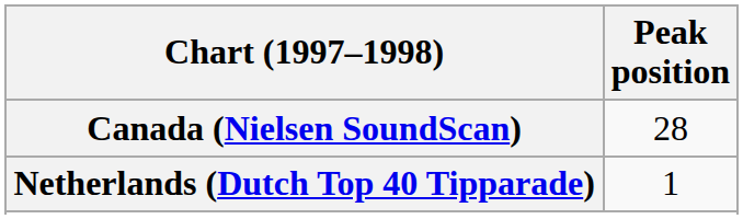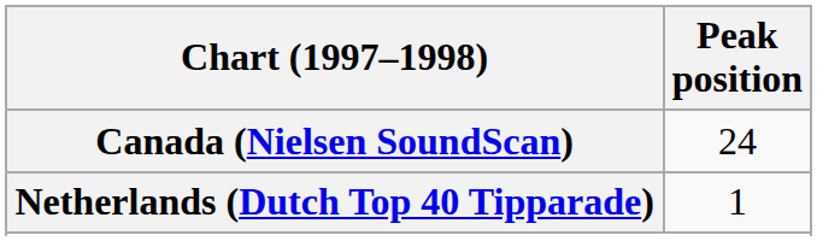Canada (Nielsen SoundScan) | Peak position: 28 -> 24
